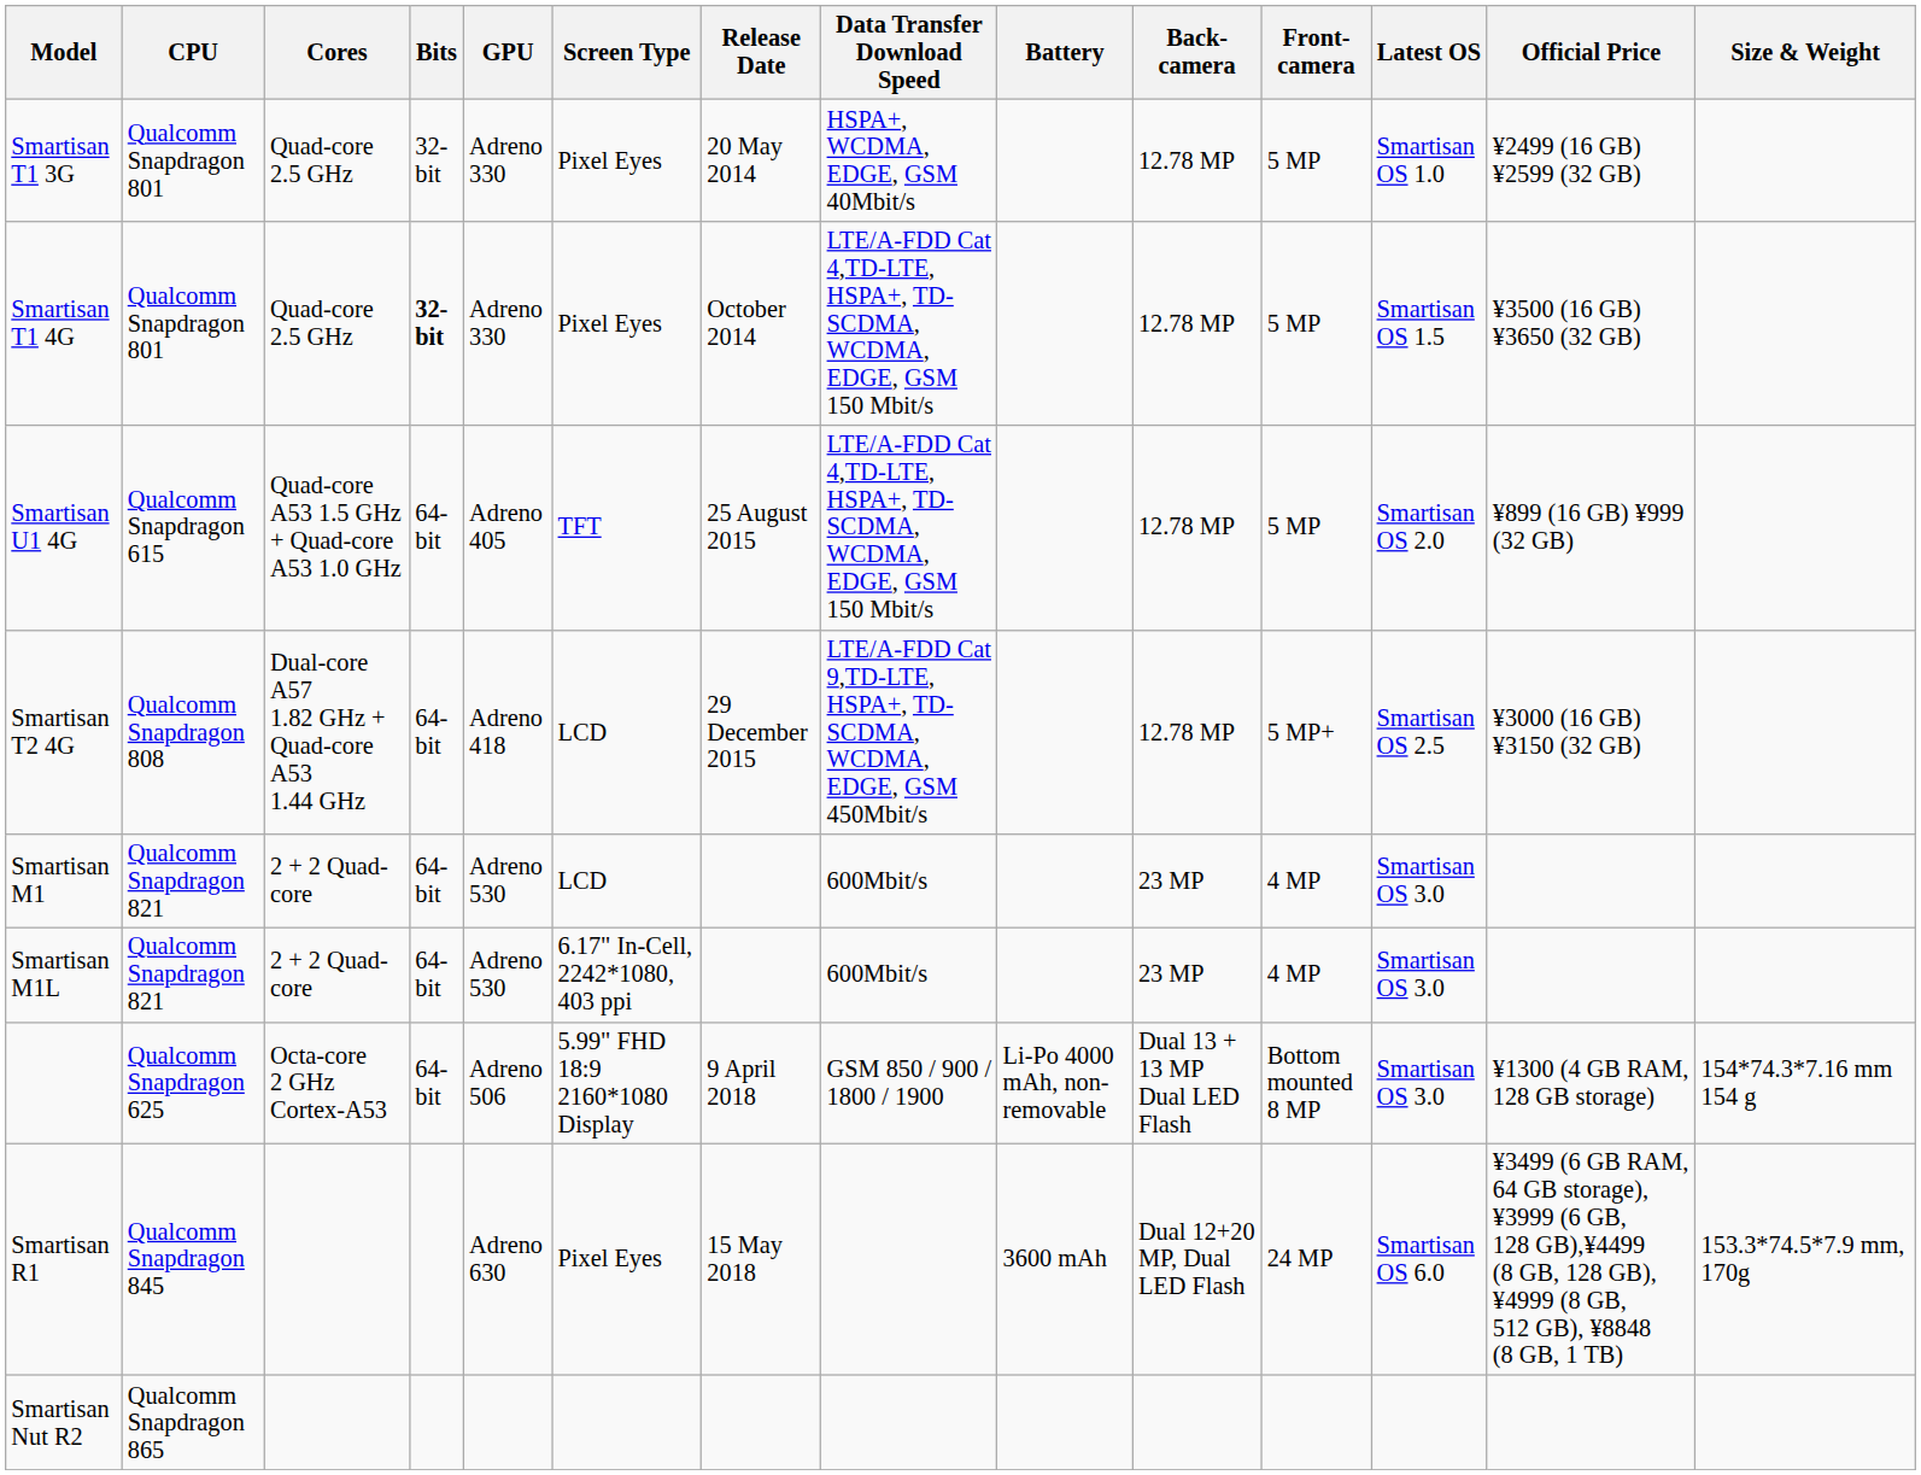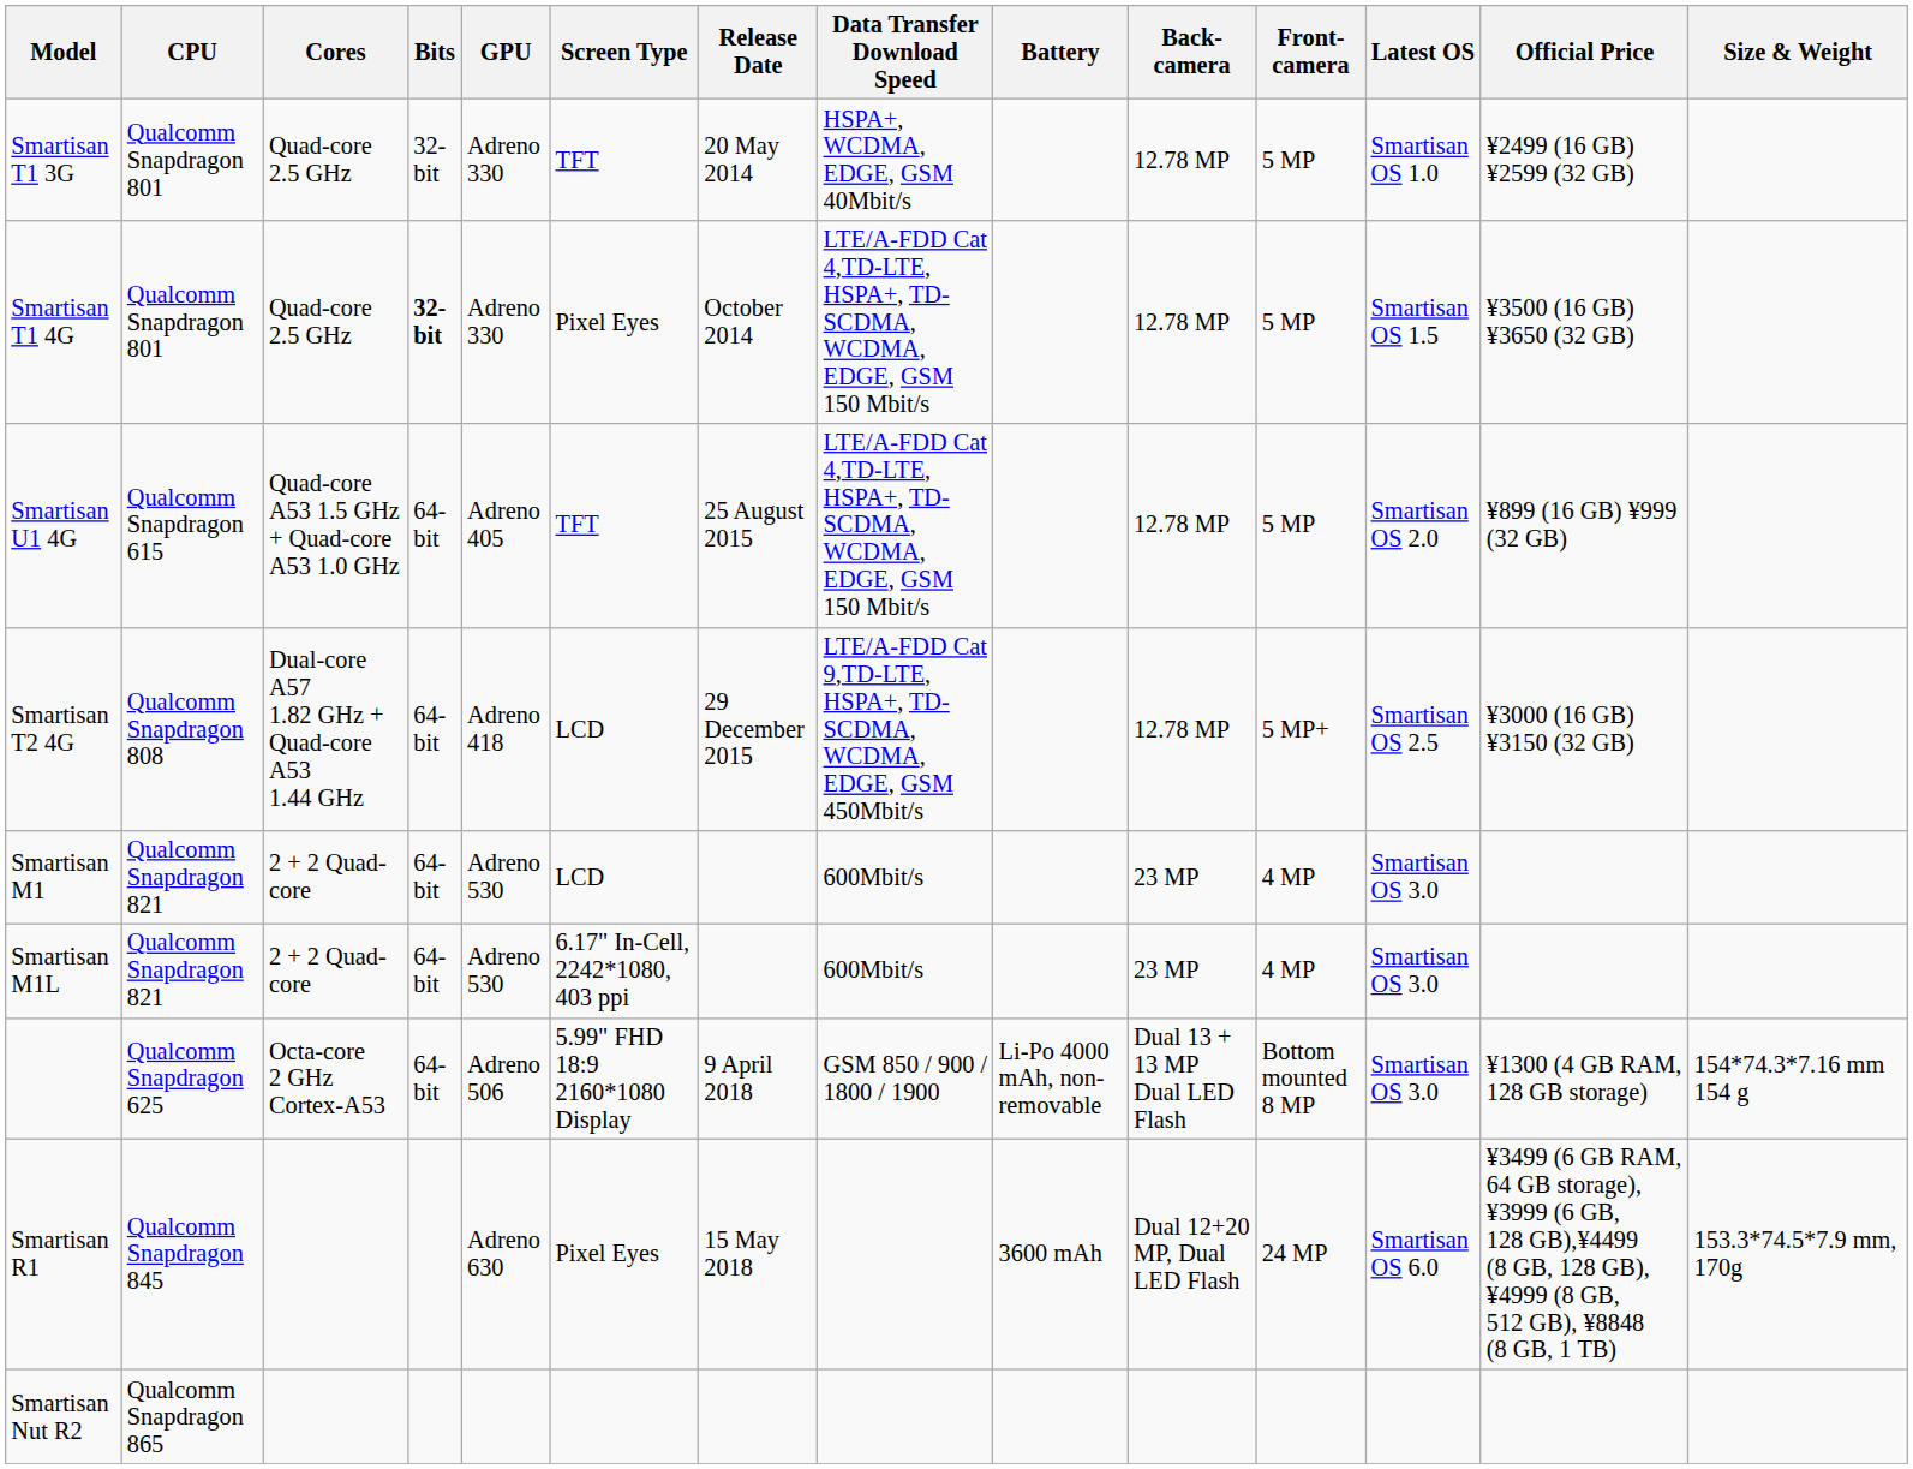Smartisan T1 3G | Screen Type: Pixel Eyes -> TFT
